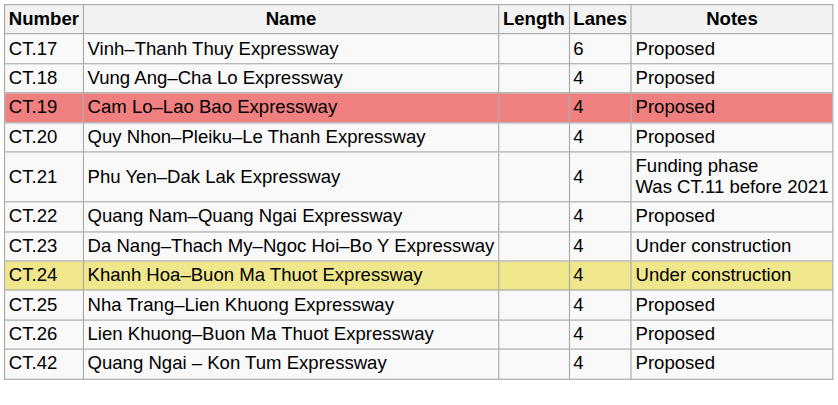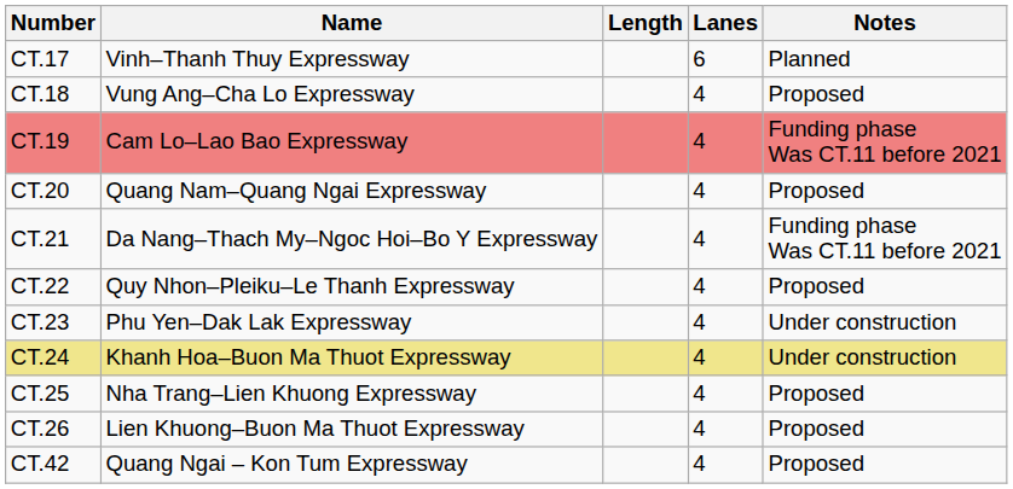CT.17 | Notes: Proposed -> Planned
CT.19 | Notes: Proposed -> Funding phase Was CT.11 before 2021
CT.20 | Name: Quy Nhon–Pleiku–Le Thanh Expressway -> Quang Nam–Quang Ngai Expressway
CT.21 | Name: Phu Yen–Dak Lak Expressway -> Da Nang–Thach My–Ngoc Hoi–Bo Y Expressway
CT.22 | Name: Quang Nam–Quang Ngai Expressway -> Quy Nhon–Pleiku–Le Thanh Expressway
CT.23 | Name: Da Nang–Thach My–Ngoc Hoi–Bo Y Expressway -> Phu Yen–Dak Lak Expressway
